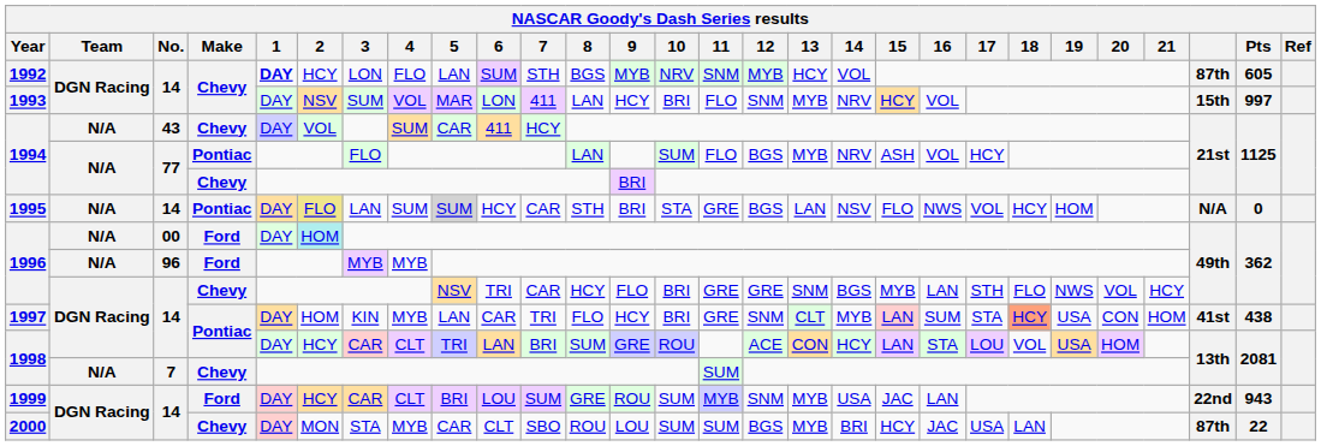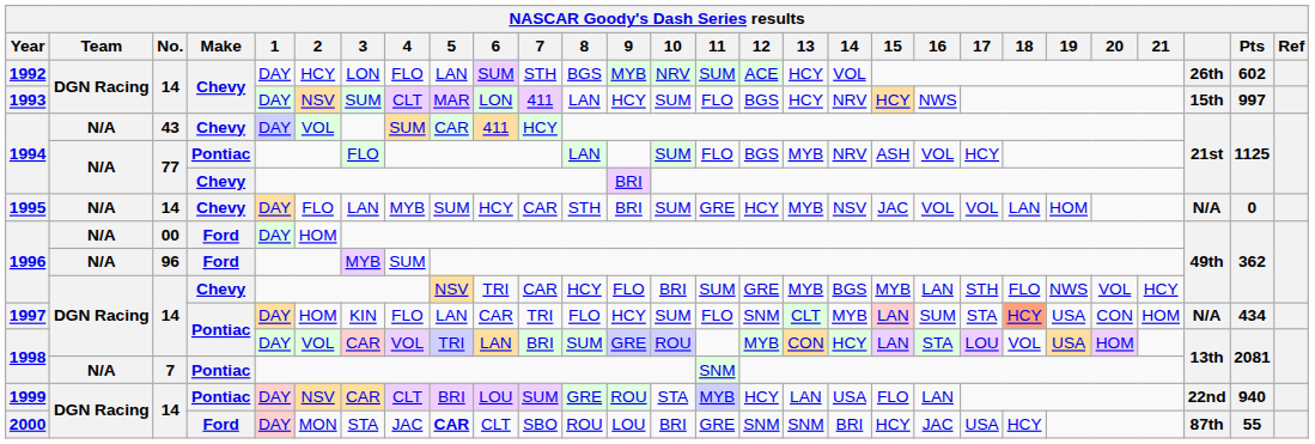1992 | 1: bold -> normal
1992 | 11: SNM -> SUM
1992 | 12: MYB -> ACE
1992 | column 26: 87th -> 26th
1992 | Pts: 605 -> 602
1993 | 4: VOL -> CLT
1993 | 10: BRI -> SUM
1993 | 12: SNM -> BGS
1993 | 13: MYB -> HCY
1993 | 16: VOL -> NWS
1995 | Make: Pontiac -> Chevy
1995 | 2: khaki background -> no background
1995 | 4: SUM -> MYB
1995 | 5: lightgrey background -> no background
1995 | 10: STA -> SUM
1995 | 12: BGS -> HCY
1995 | 13: LAN -> MYB
1995 | 15: FLO -> JAC
1995 | 16: NWS -> VOL
1995 | 18: HCY -> LAN
1996 / 00 | 2: paleturquoise background -> no background
1996 / 96 | 4: MYB -> SUM
1996 / 14 | 11: GRE -> SUM
1996 / 14 | 13: SNM -> MYB
1997 | 4: MYB -> FLO
1997 | 10: BRI -> SUM
1997 | 11: GRE -> FLO
1997 | column 26: 41st -> N/A
1997 | Pts: 438 -> 434
1998 / 14 | 2: HCY -> VOL
1998 / 14 | 4: CLT -> VOL
1998 / 14 | 12: ACE -> MYB
1998 / 7 | Make: Chevy -> Pontiac
1998 / 7 | 11: SUM -> SNM
1999 | Make: Ford -> Pontiac
1999 | 2: HCY -> NSV
1999 | 10: SUM -> STA
1999 | 12: SNM -> HCY
1999 | 13: MYB -> LAN
1999 | 15: JAC -> FLO
1999 | Pts: 943 -> 940
2000 | Make: Chevy -> Ford
2000 | 4: MYB -> JAC
2000 | 5: normal -> bold
2000 | 10: SUM -> BRI
2000 | 11: SUM -> GRE
2000 | 12: BGS -> SNM
2000 | 13: MYB -> SNM
2000 | 18: LAN -> HCY
2000 | Pts: 22 -> 55
